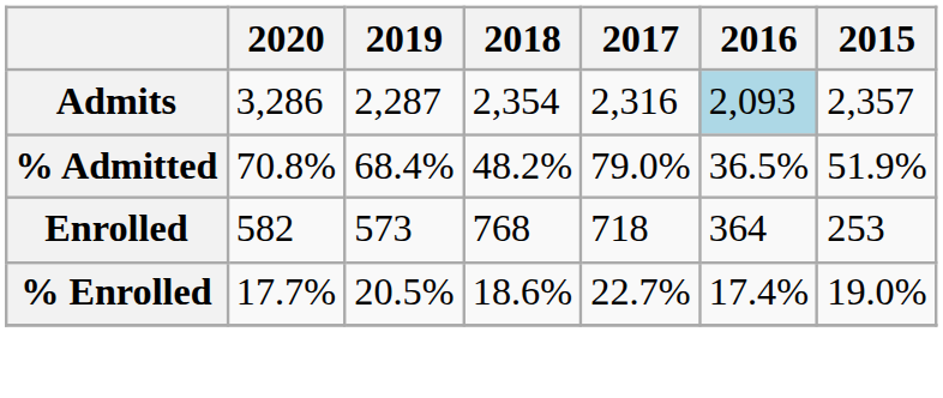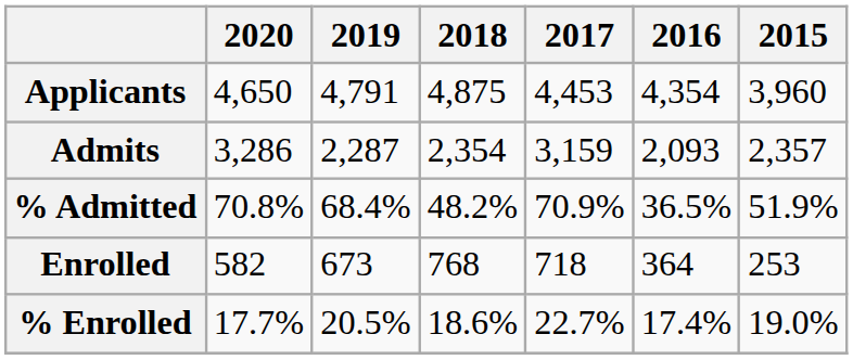+ row: Applicants | 4,650 | 4,791 | 4,875 | 4,453 | 4,354 | 3,960
Admits | 2017: 2,316 -> 3,159
Admits | 2016: lightblue background -> no background
% Admitted | 2017: 79.0% -> 70.9%
Enrolled | 2019: 573 -> 673
